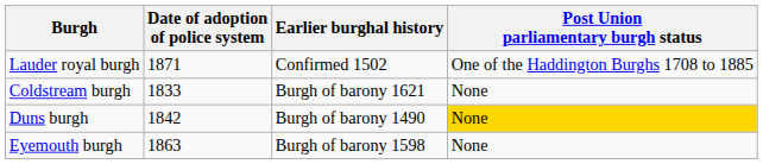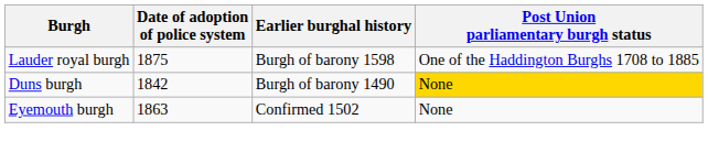Lauder royal burgh | Date of adoption of police system: 1871 -> 1875
Lauder royal burgh | Earlier burghal history: Confirmed 1502 -> Burgh of barony 1598
- row: Coldstream burgh | 1833 | Burgh of barony 1621 | None
Eyemouth burgh | Earlier burghal history: Burgh of barony 1598 -> Confirmed 1502
